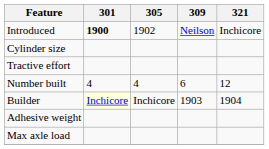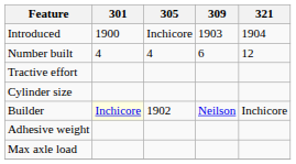Introduced | 301: bold -> normal
Introduced | 305: 1902 -> Inchicore
Introduced | 309: Neilson -> 1903
Introduced | 321: Inchicore -> 1904
rows swapped: Number built <-> Cylinder size
Builder | 305: Inchicore -> 1902
Builder | 309: 1903 -> Neilson
Builder | 321: 1904 -> Inchicore
